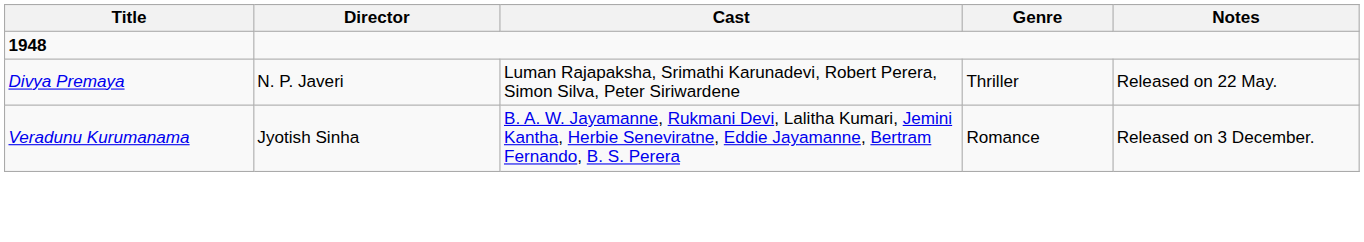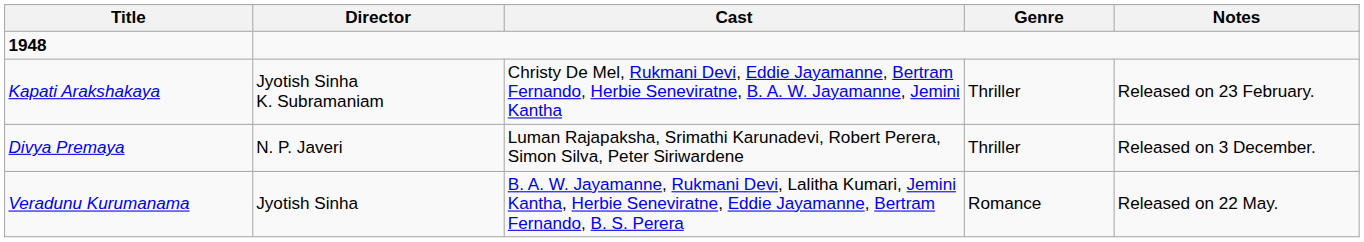+ row: Kapati Arakshakaya | Jyotish Sinha K. Subramaniam | Christy De Mel, Rukmani Devi, Eddie Jayamanne, Bertram Fernando, Herbie Seneviratne, B. A. W. Jayamanne, Jemini Kantha | Thriller | Released on 23 February.
Divya Premaya | Notes: Released on 22 May. -> Released on 3 December.
Veradunu Kurumanama | Notes: Released on 3 December. -> Released on 22 May.
